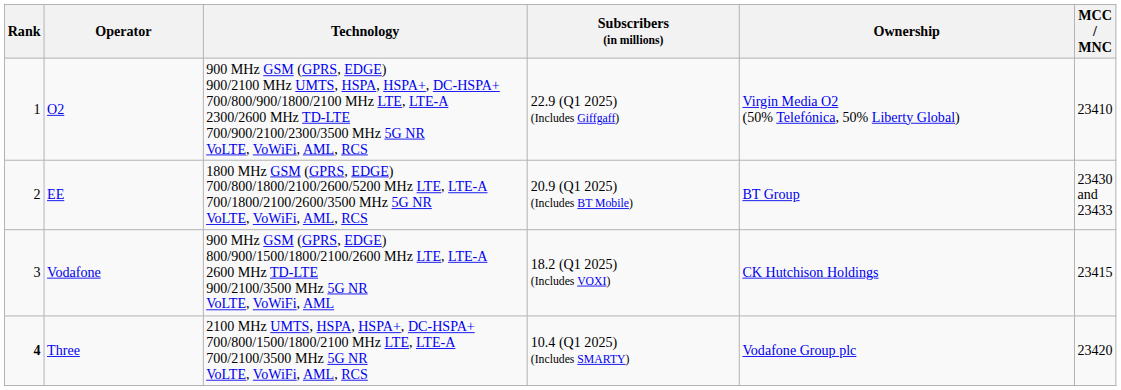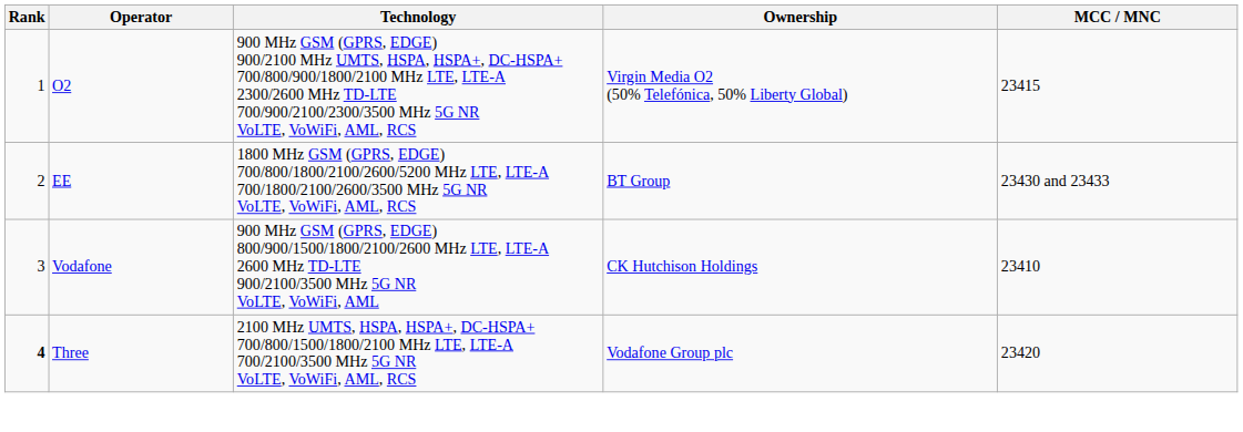- column: Subscribers (in millions) | 22.9 (Q1 2025) (Includes Giffgaff) | 20.9 (Q1 2025) (Includes BT Mobile) | 18.2 (Q1 2025) (Includes VOXI) | 10.4 (Q1 2025) (Includes SMARTY)
O2 | MCC / MNC: 23410 -> 23415
Vodafone | MCC / MNC: 23415 -> 23410
